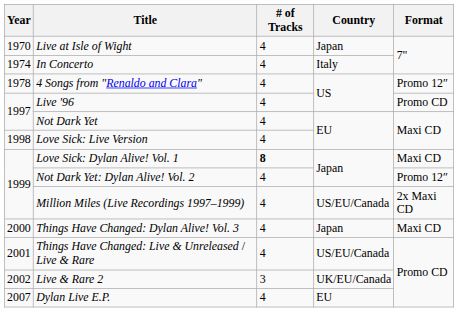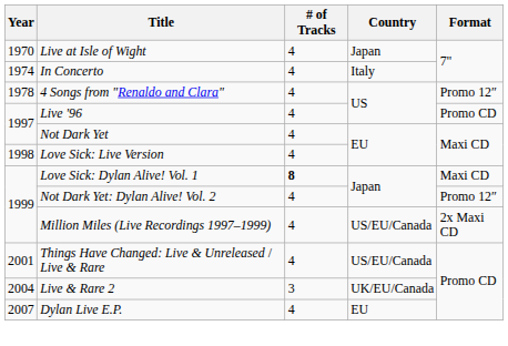- row: 2000 | Things Have Changed: Dylan Alive! Vol. 3 | 4 | Japan | Maxi CD
Live & Rare 2 | Year: 2002 -> 2004
